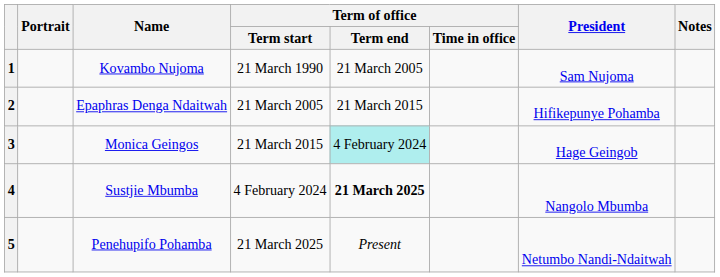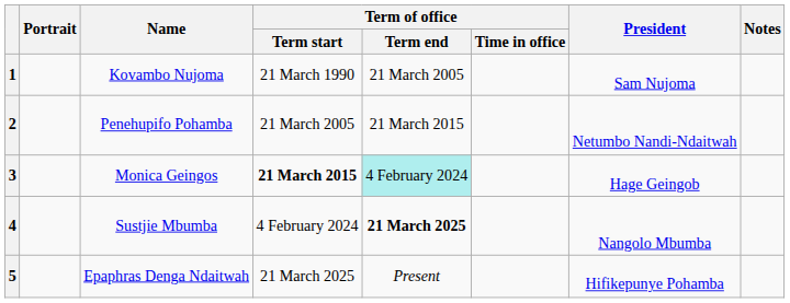2 | Name: Epaphras Denga Ndaitwah -> Penehupifo Pohamba
2 | President: Hifikepunye Pohamba -> Netumbo Nandi-Ndaitwah
3 | Term of office / Term start: normal -> bold
5 | Name: Penehupifo Pohamba -> Epaphras Denga Ndaitwah
5 | President: Netumbo Nandi-Ndaitwah -> Hifikepunye Pohamba
